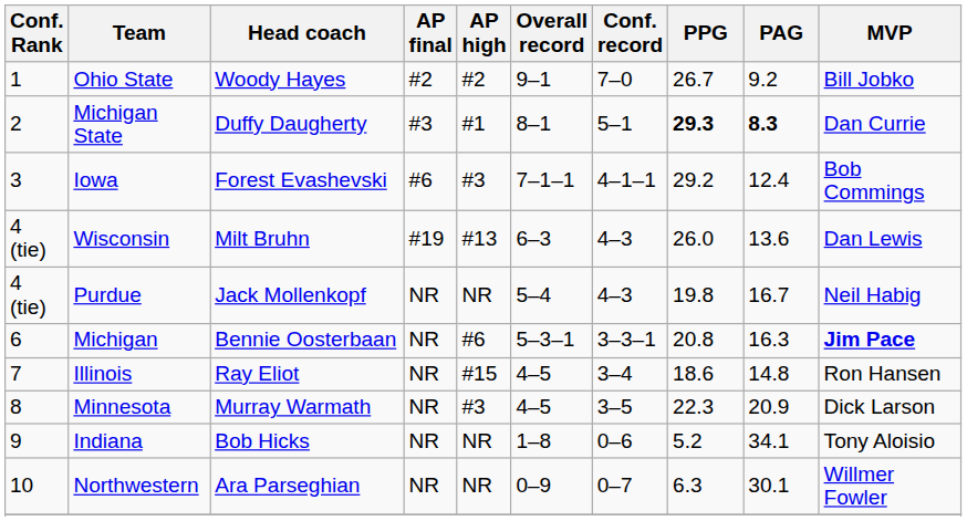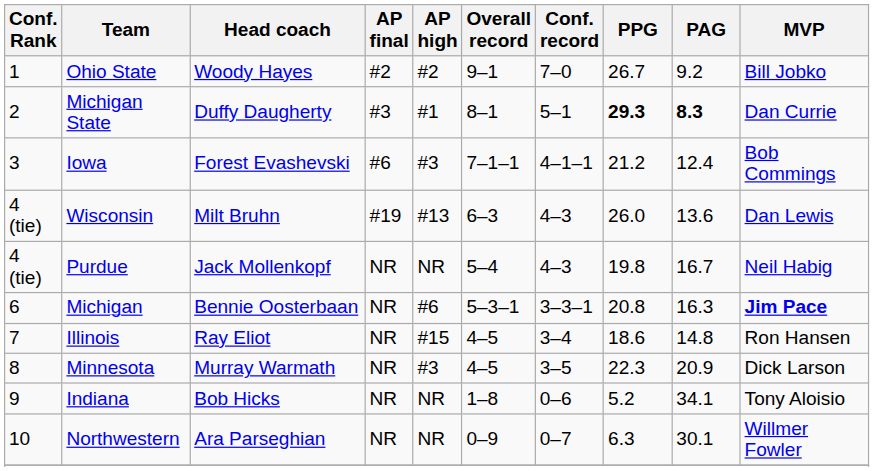Iowa | PPG: 29.2 -> 21.2
